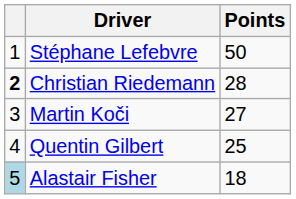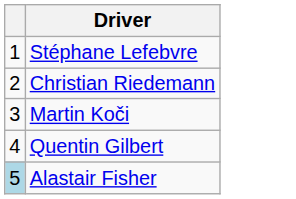- column: Points | 50 | 28 | 27 | 25 | 18
Christian Riedemann | column 1: bold -> normal
